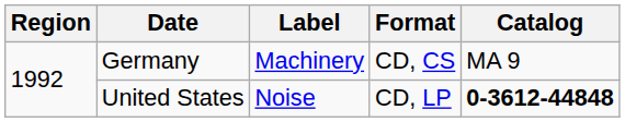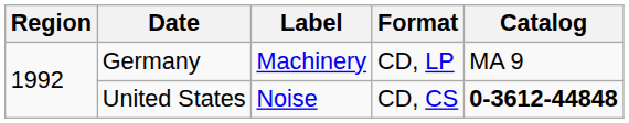Germany | Format: CD, CS -> CD, LP
United States | Format: CD, LP -> CD, CS
